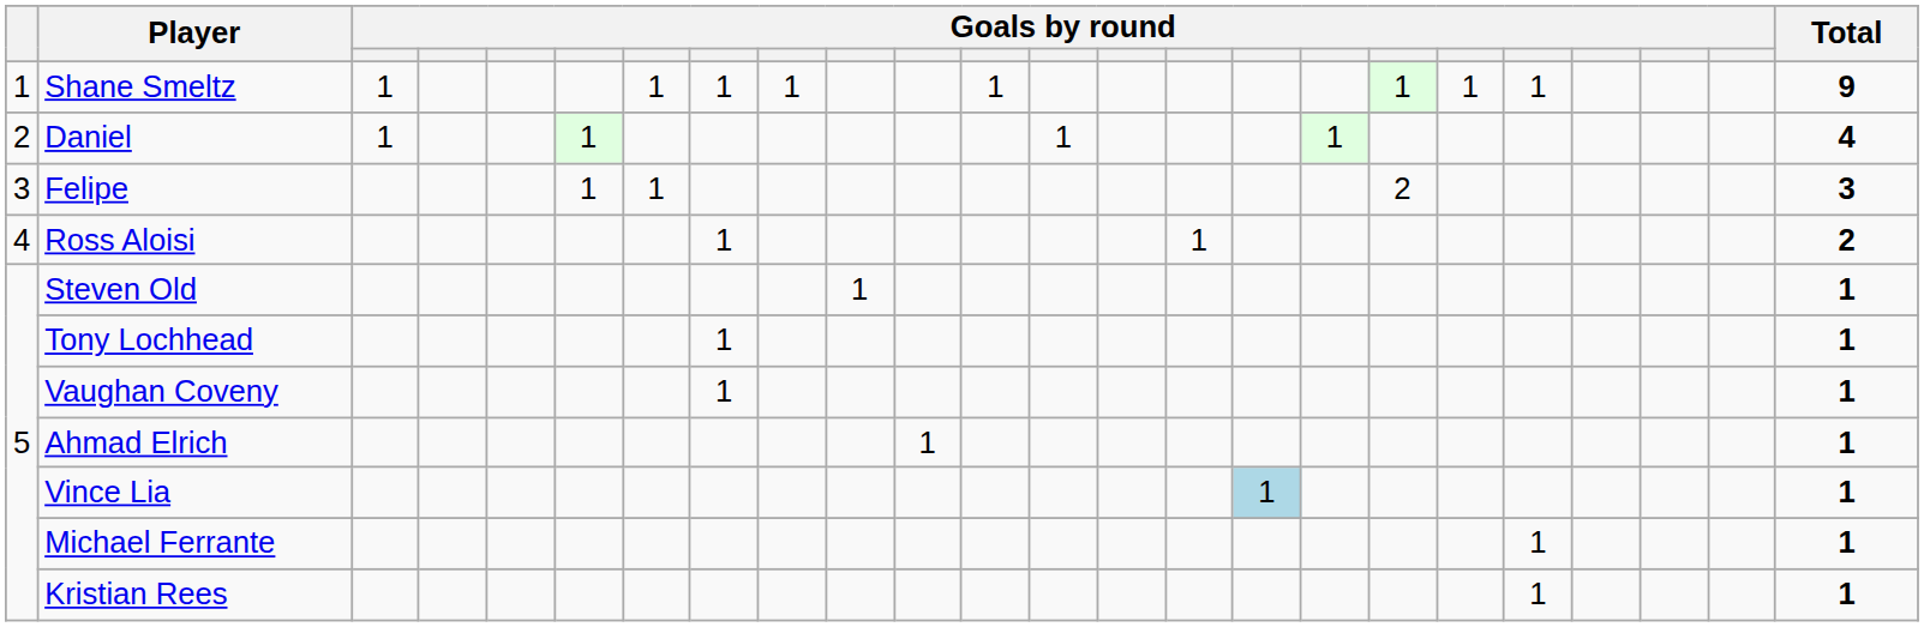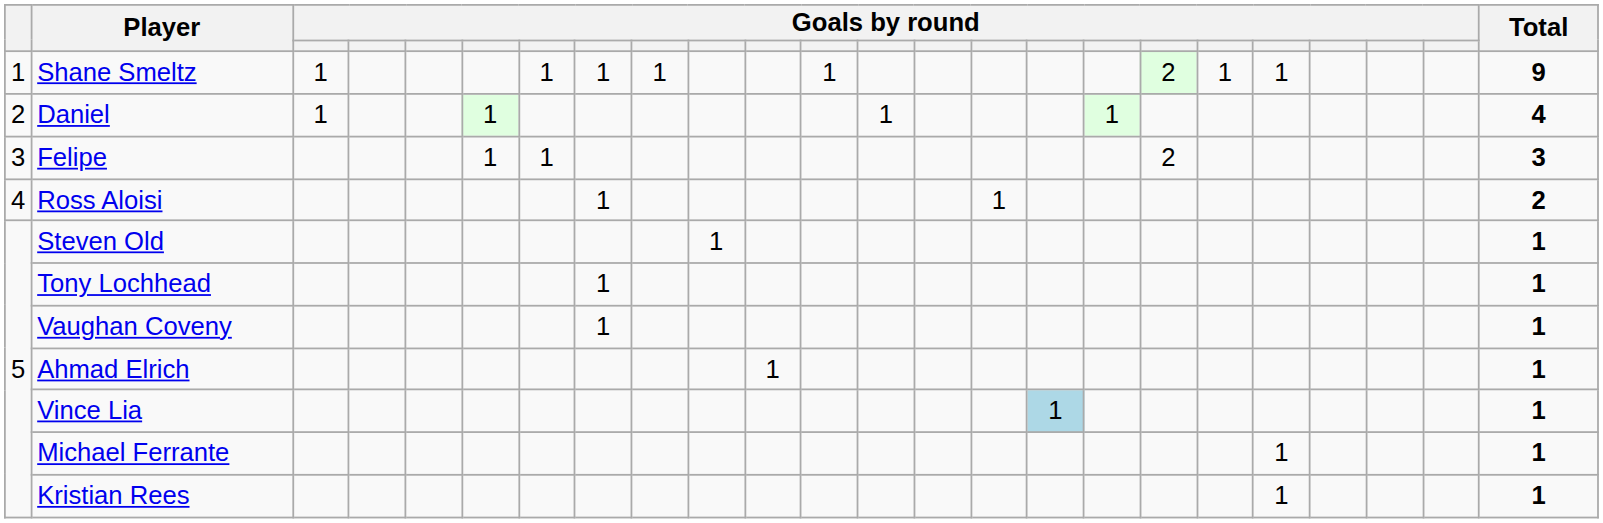Shane Smeltz | column 18: 1 -> 2
